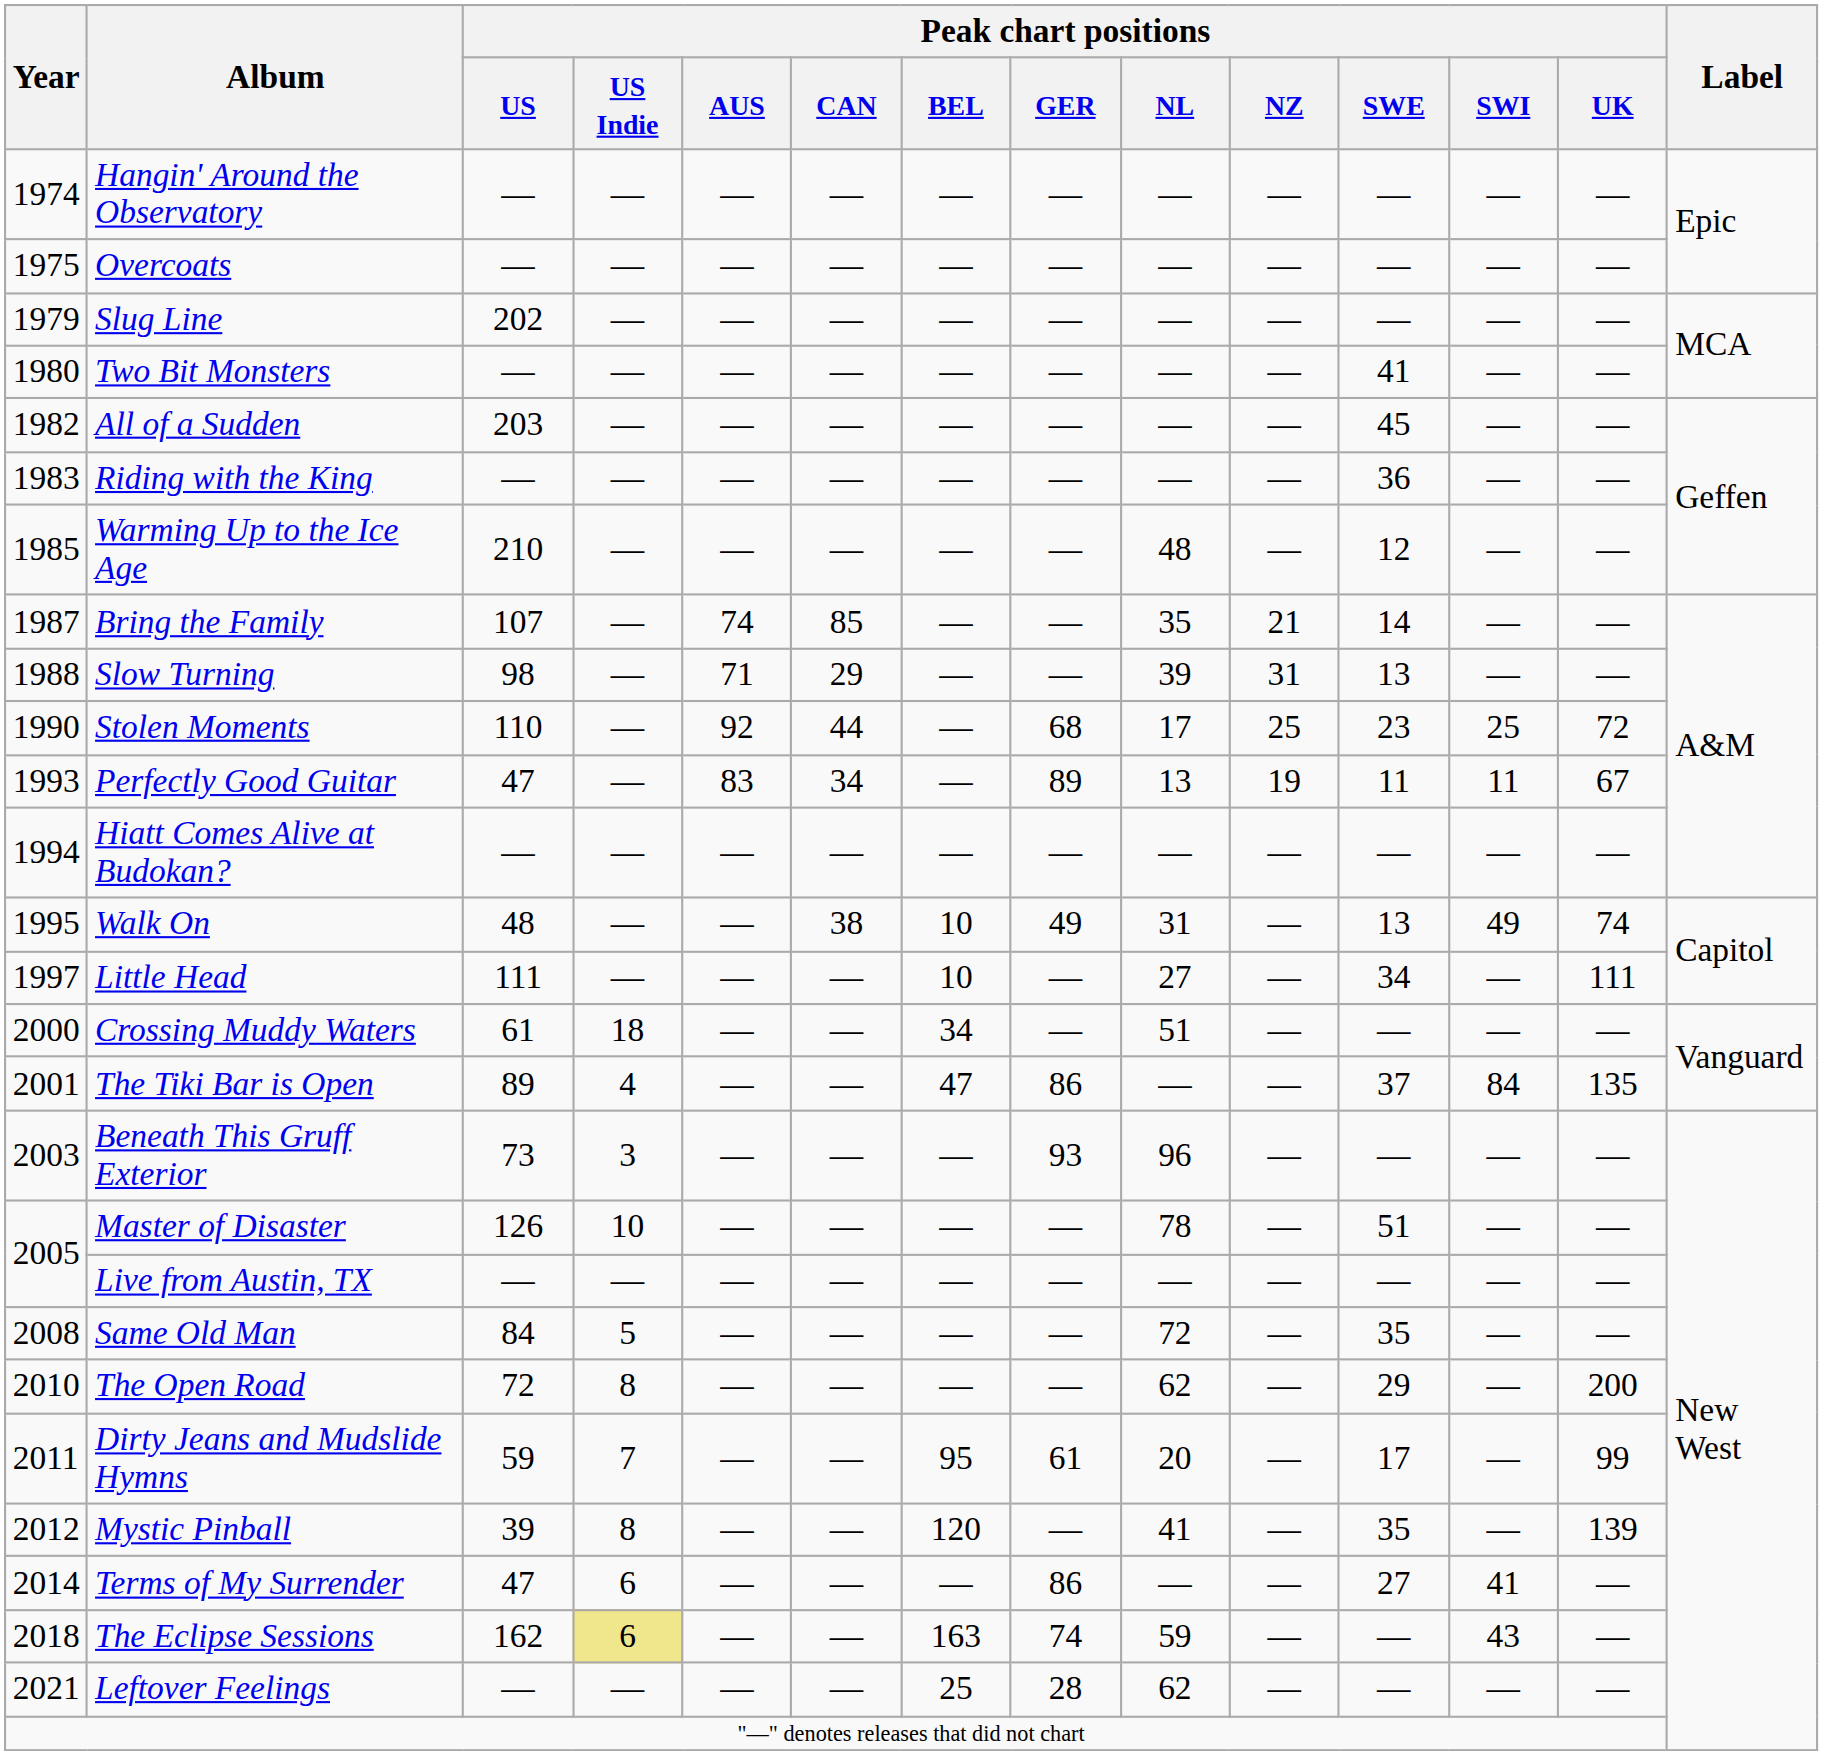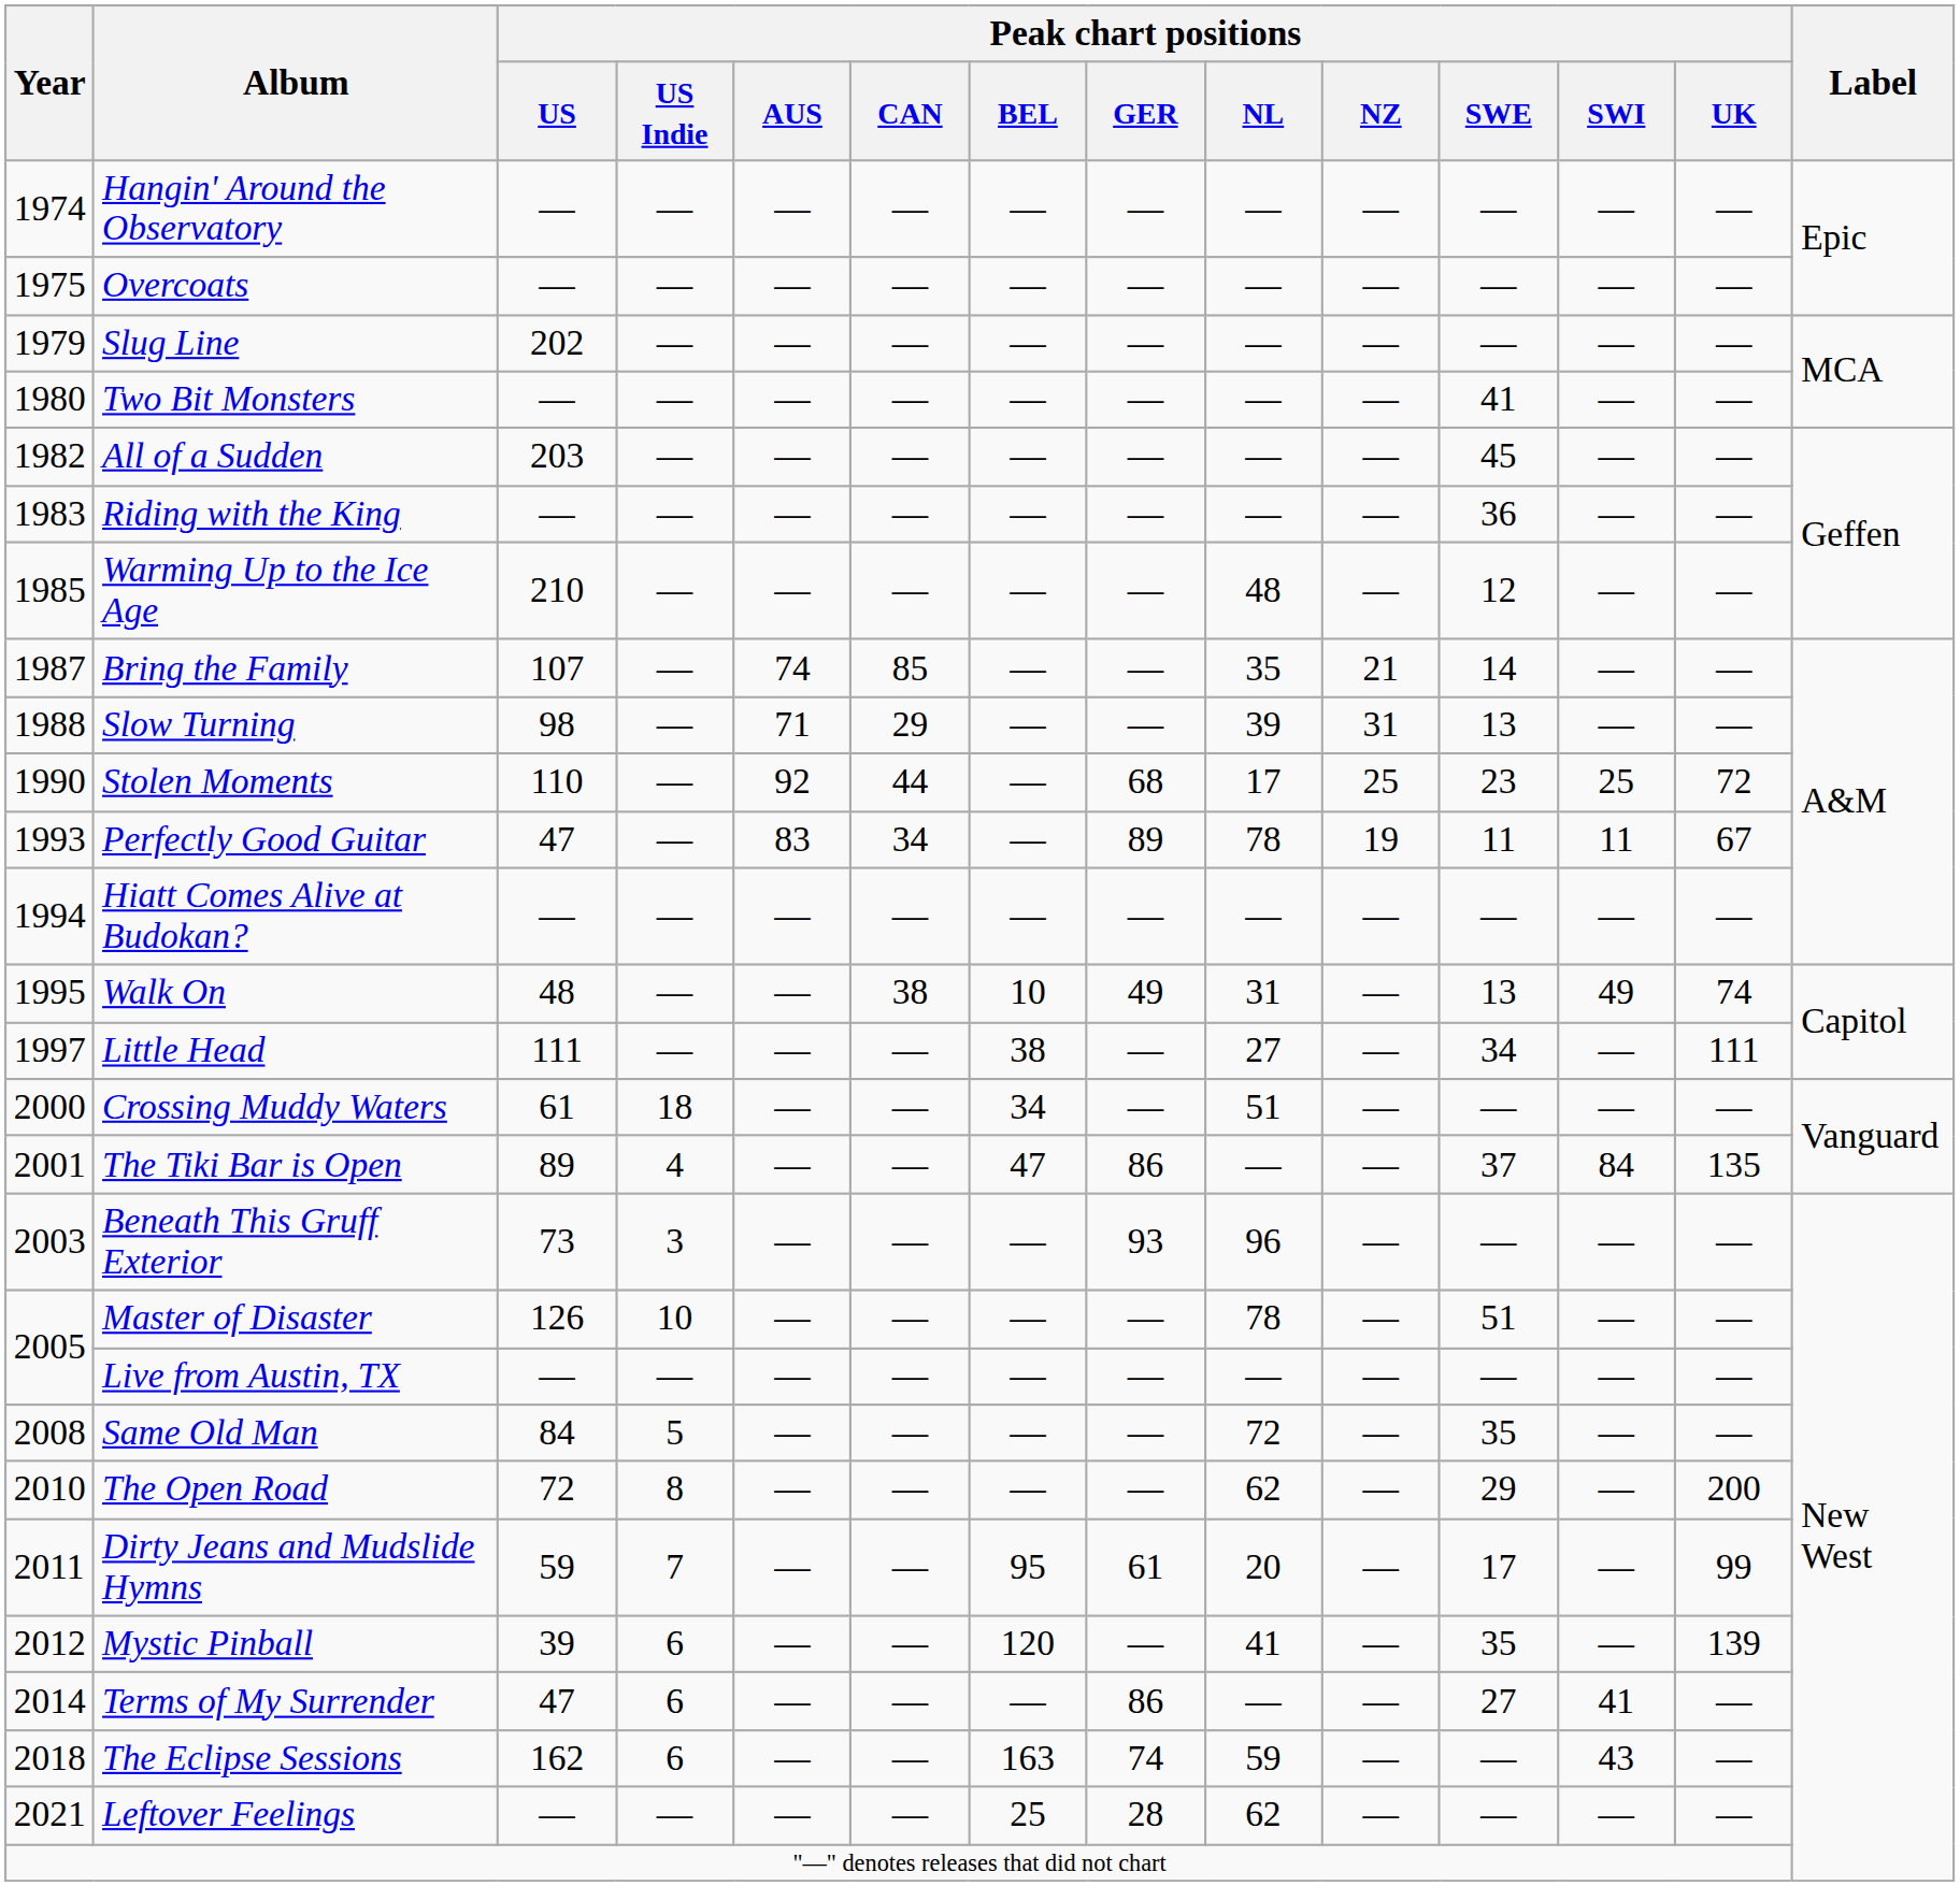Perfectly Good Guitar | Peak chart positions / NL: 13 -> 78
Little Head | Peak chart positions / BEL: 10 -> 38
Mystic Pinball | Peak chart positions / US Indie: 8 -> 6
The Eclipse Sessions | Peak chart positions / US Indie: khaki background -> no background
